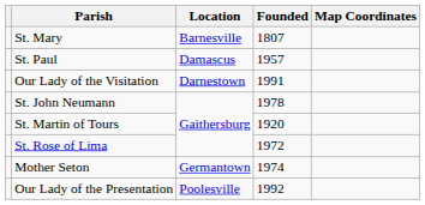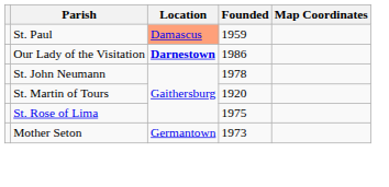- row: St. Mary | Barnesville | 1807
St. Paul | Location: no background -> lightsalmon background
St. Paul | Founded: 1957 -> 1959
Our Lady of the Visitation | Location: normal -> bold
Our Lady of the Visitation | Founded: 1991 -> 1986
St. Rose of Lima | Founded: 1972 -> 1975
Mother Seton | Founded: 1974 -> 1973
- row: Our Lady of the Presentation | Poolesville | 1992
